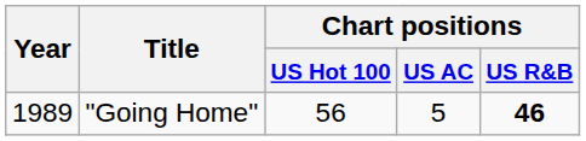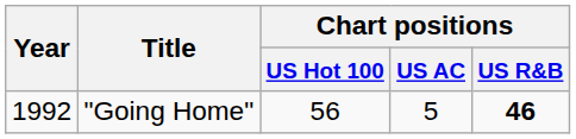"Going Home" | Year: 1989 -> 1992
